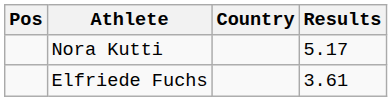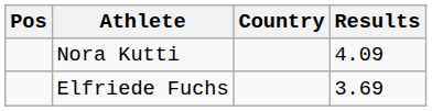Nora Kutti | Results: 5.17 -> 4.09
Elfriede Fuchs | Results: 3.61 -> 3.69
